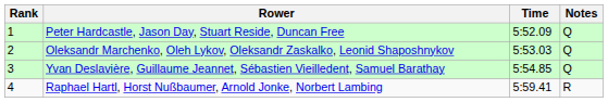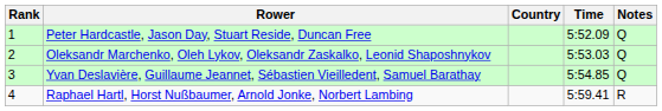+ column: Country
